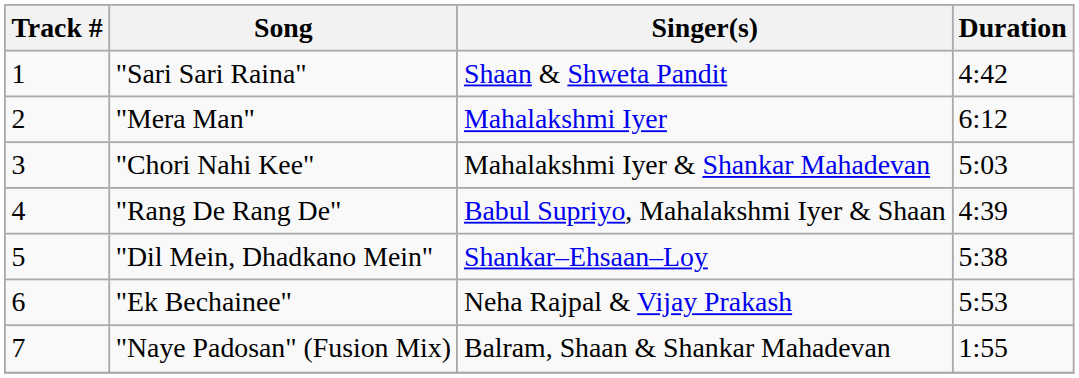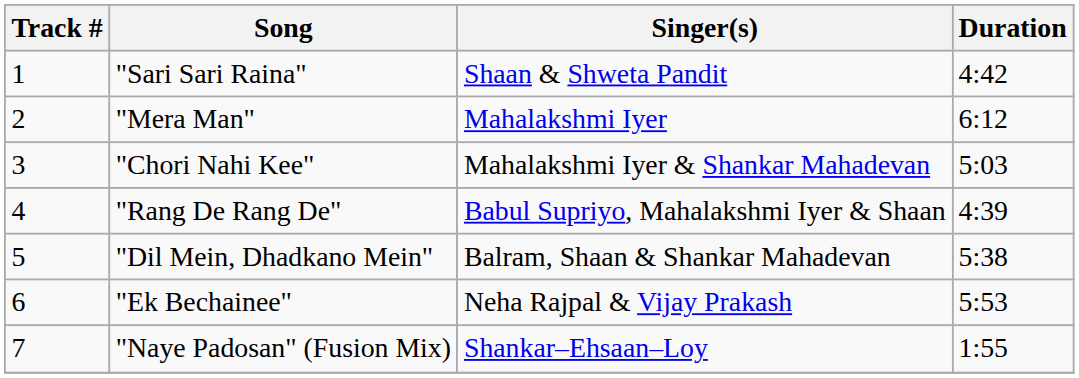"Dil Mein, Dhadkano Mein" | Singer(s): Shankar–Ehsaan–Loy -> Balram, Shaan & Shankar Mahadevan
"Naye Padosan" (Fusion Mix) | Singer(s): Balram, Shaan & Shankar Mahadevan -> Shankar–Ehsaan–Loy
